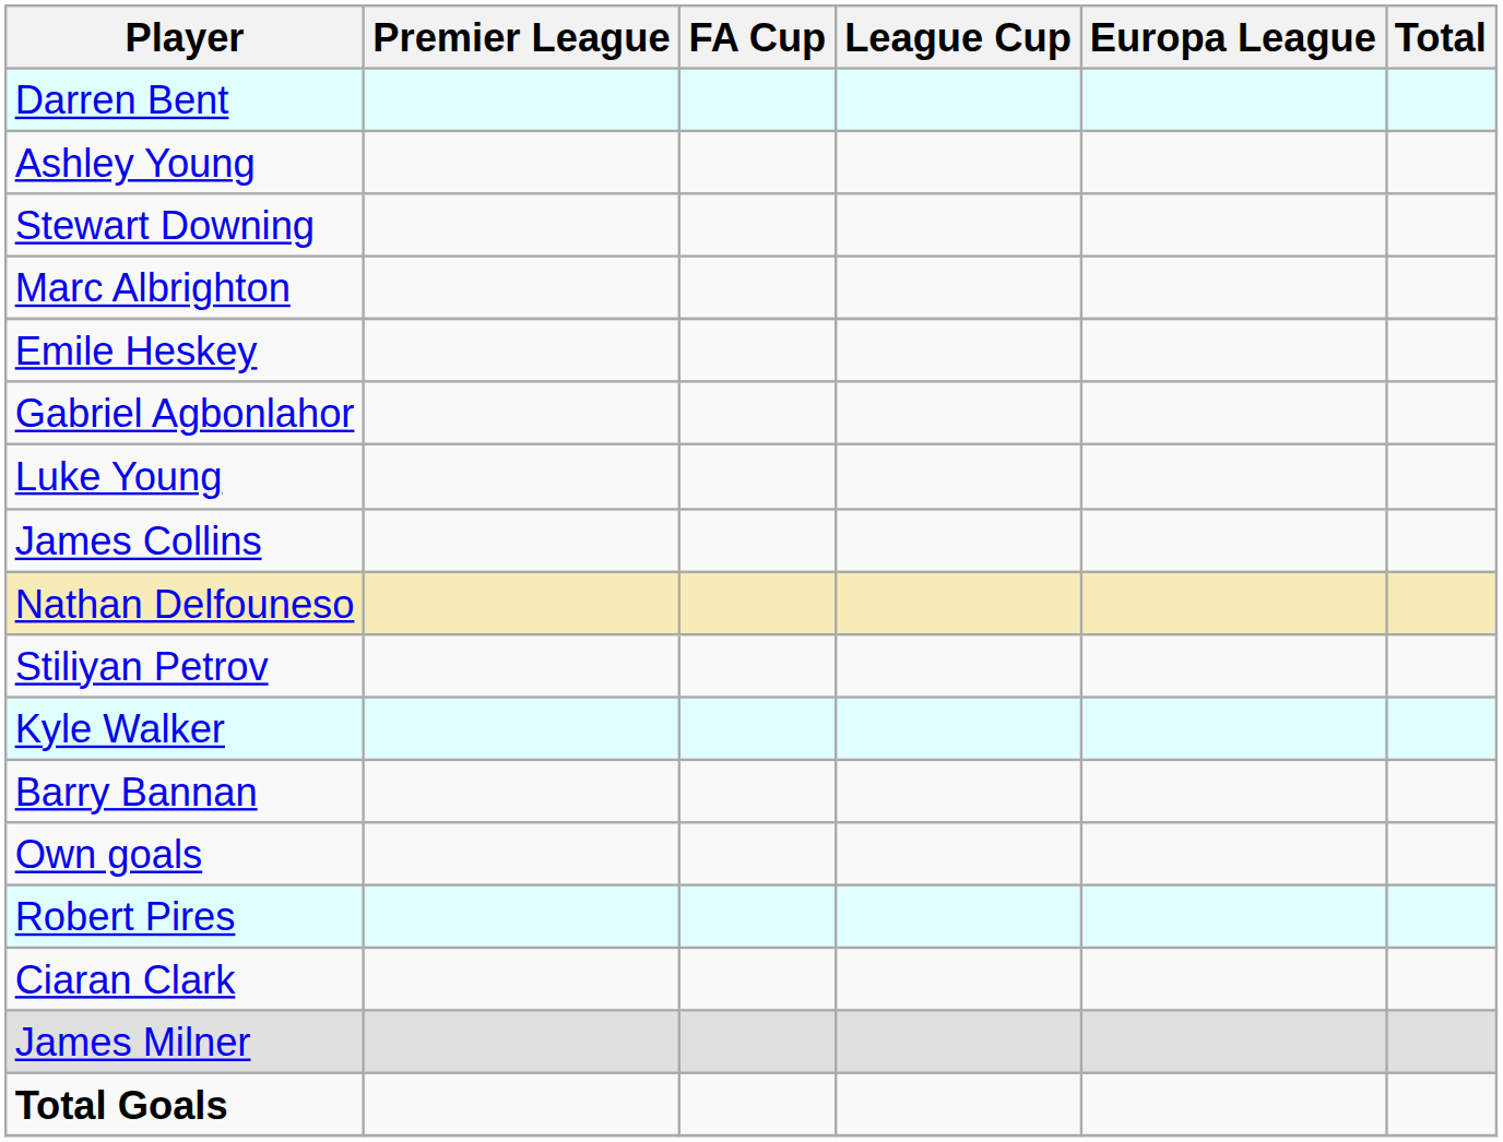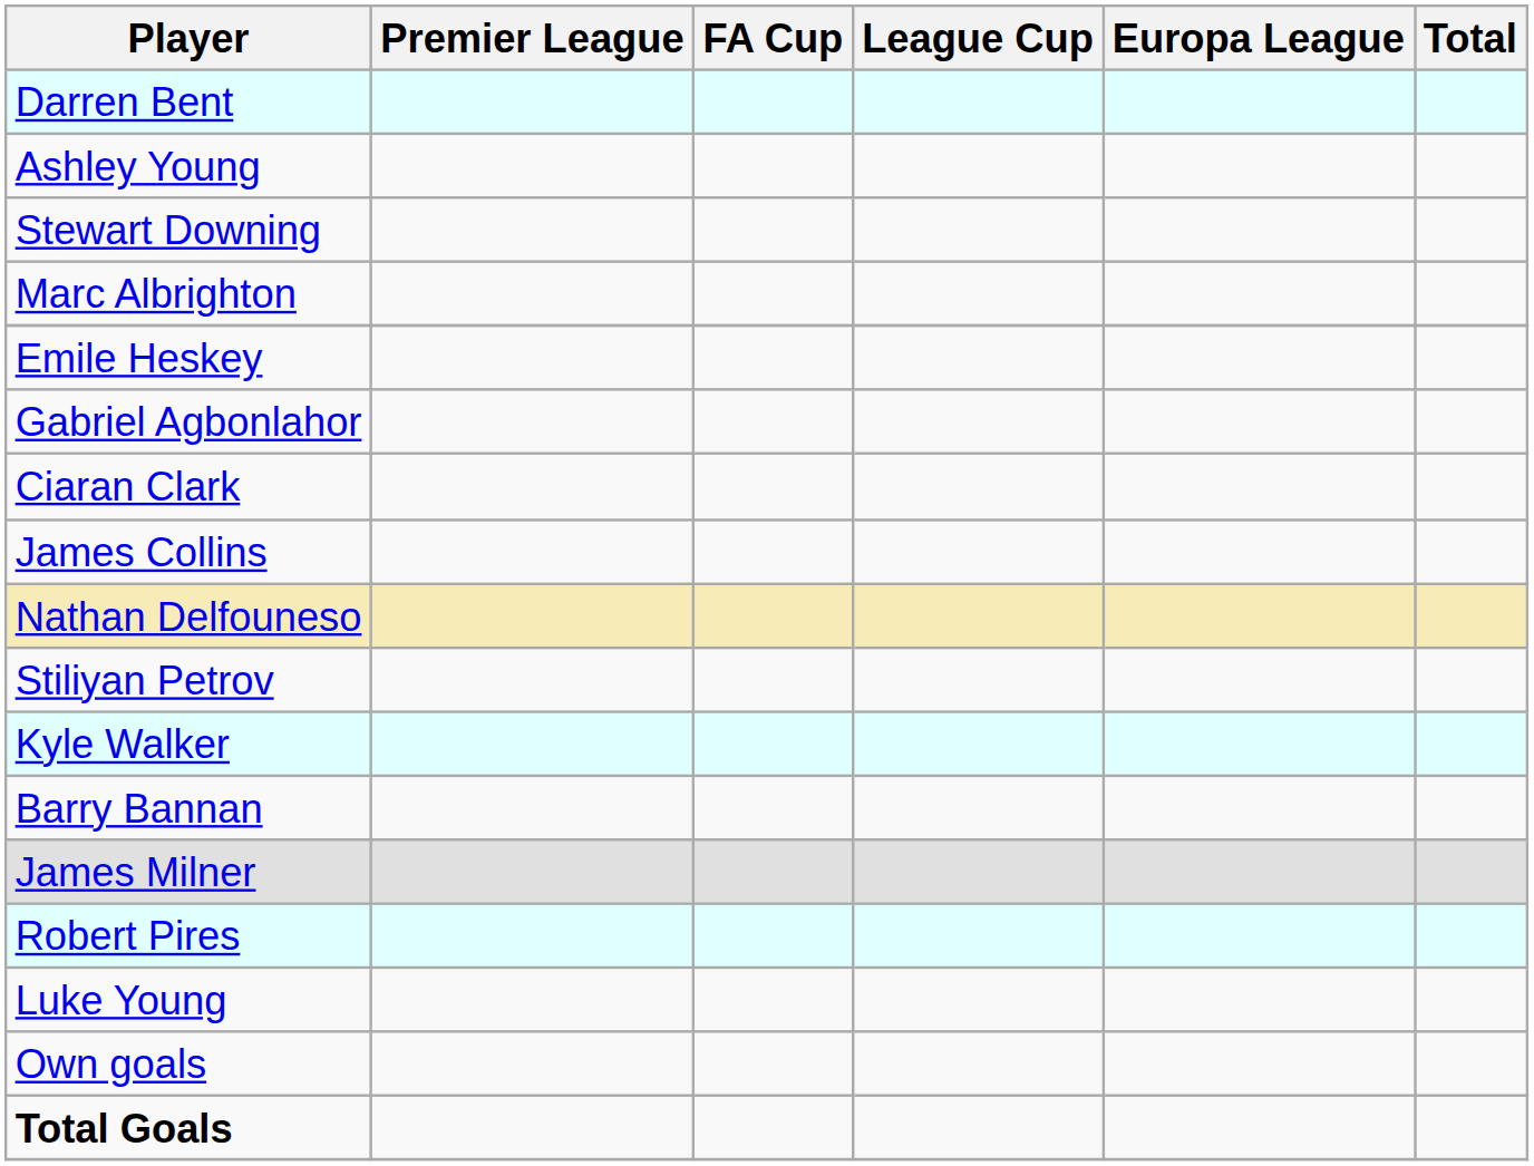rows swapped: Ciaran Clark <-> Luke Young
rows swapped: James Milner <-> Own goals
